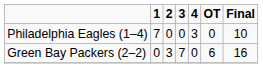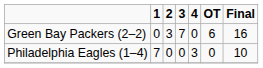rows swapped: Philadelphia Eagles (1–4) <-> Green Bay Packers (2–2)
